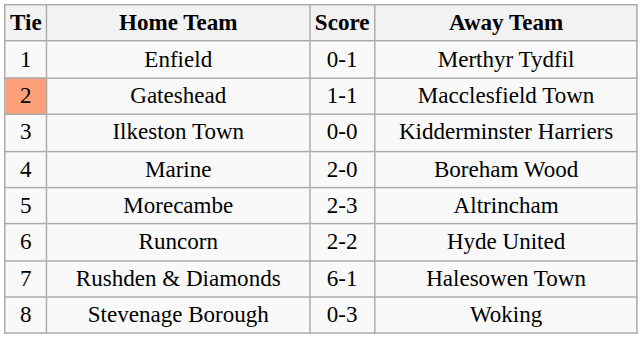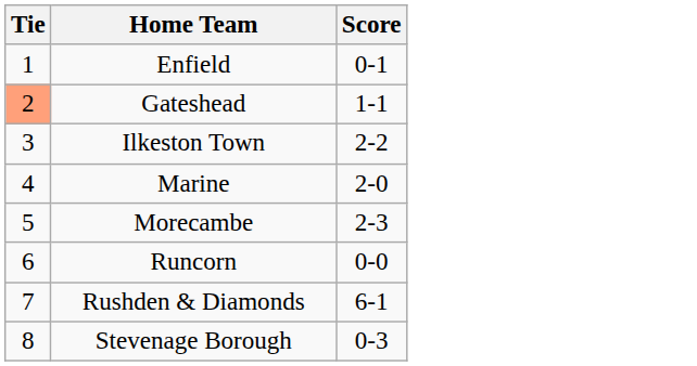- column: Away Team | Merthyr Tydfil | Macclesfield Town | Kidderminster Harriers | Boreham Wood | Altrincham | Hyde United | Halesowen Town | Woking
Ilkeston Town | Score: 0-0 -> 2-2
Runcorn | Score: 2-2 -> 0-0
